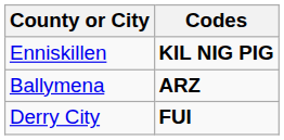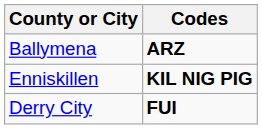rows swapped: Ballymena <-> Enniskillen
